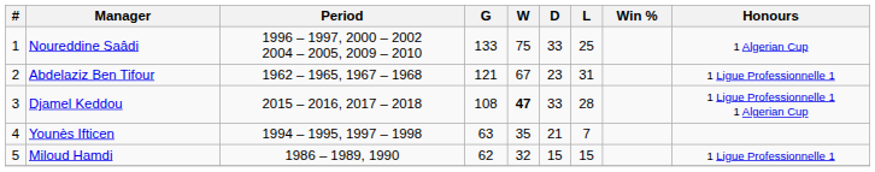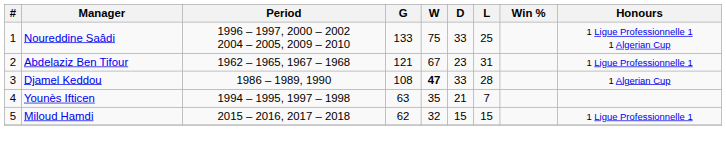Noureddine Saâdi | Honours: 1 Algerian Cup -> 1 Ligue Professionnelle 1 1 Algerian Cup
Djamel Keddou | Period: 2015 – 2016, 2017 – 2018 -> 1986 – 1989, 1990
Djamel Keddou | Honours: 1 Ligue Professionnelle 1 1 Algerian Cup -> 1 Algerian Cup
Miloud Hamdi | Period: 1986 – 1989, 1990 -> 2015 – 2016, 2017 – 2018
